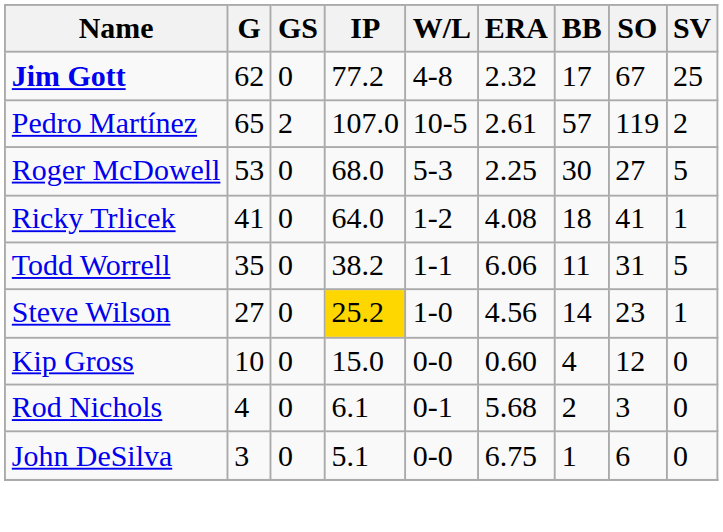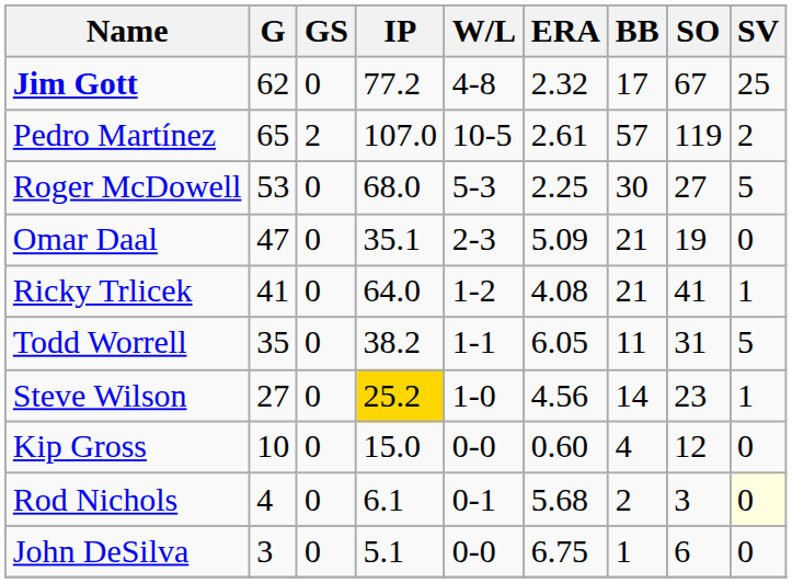+ row: Omar Daal | 47 | 0 | 35.1 | 2-3 | 5.09 | 21 | 19 | 0
Ricky Trlicek | BB: 18 -> 21
Todd Worrell | ERA: 6.06 -> 6.05
Rod Nichols | SV: no background -> lightyellow background
